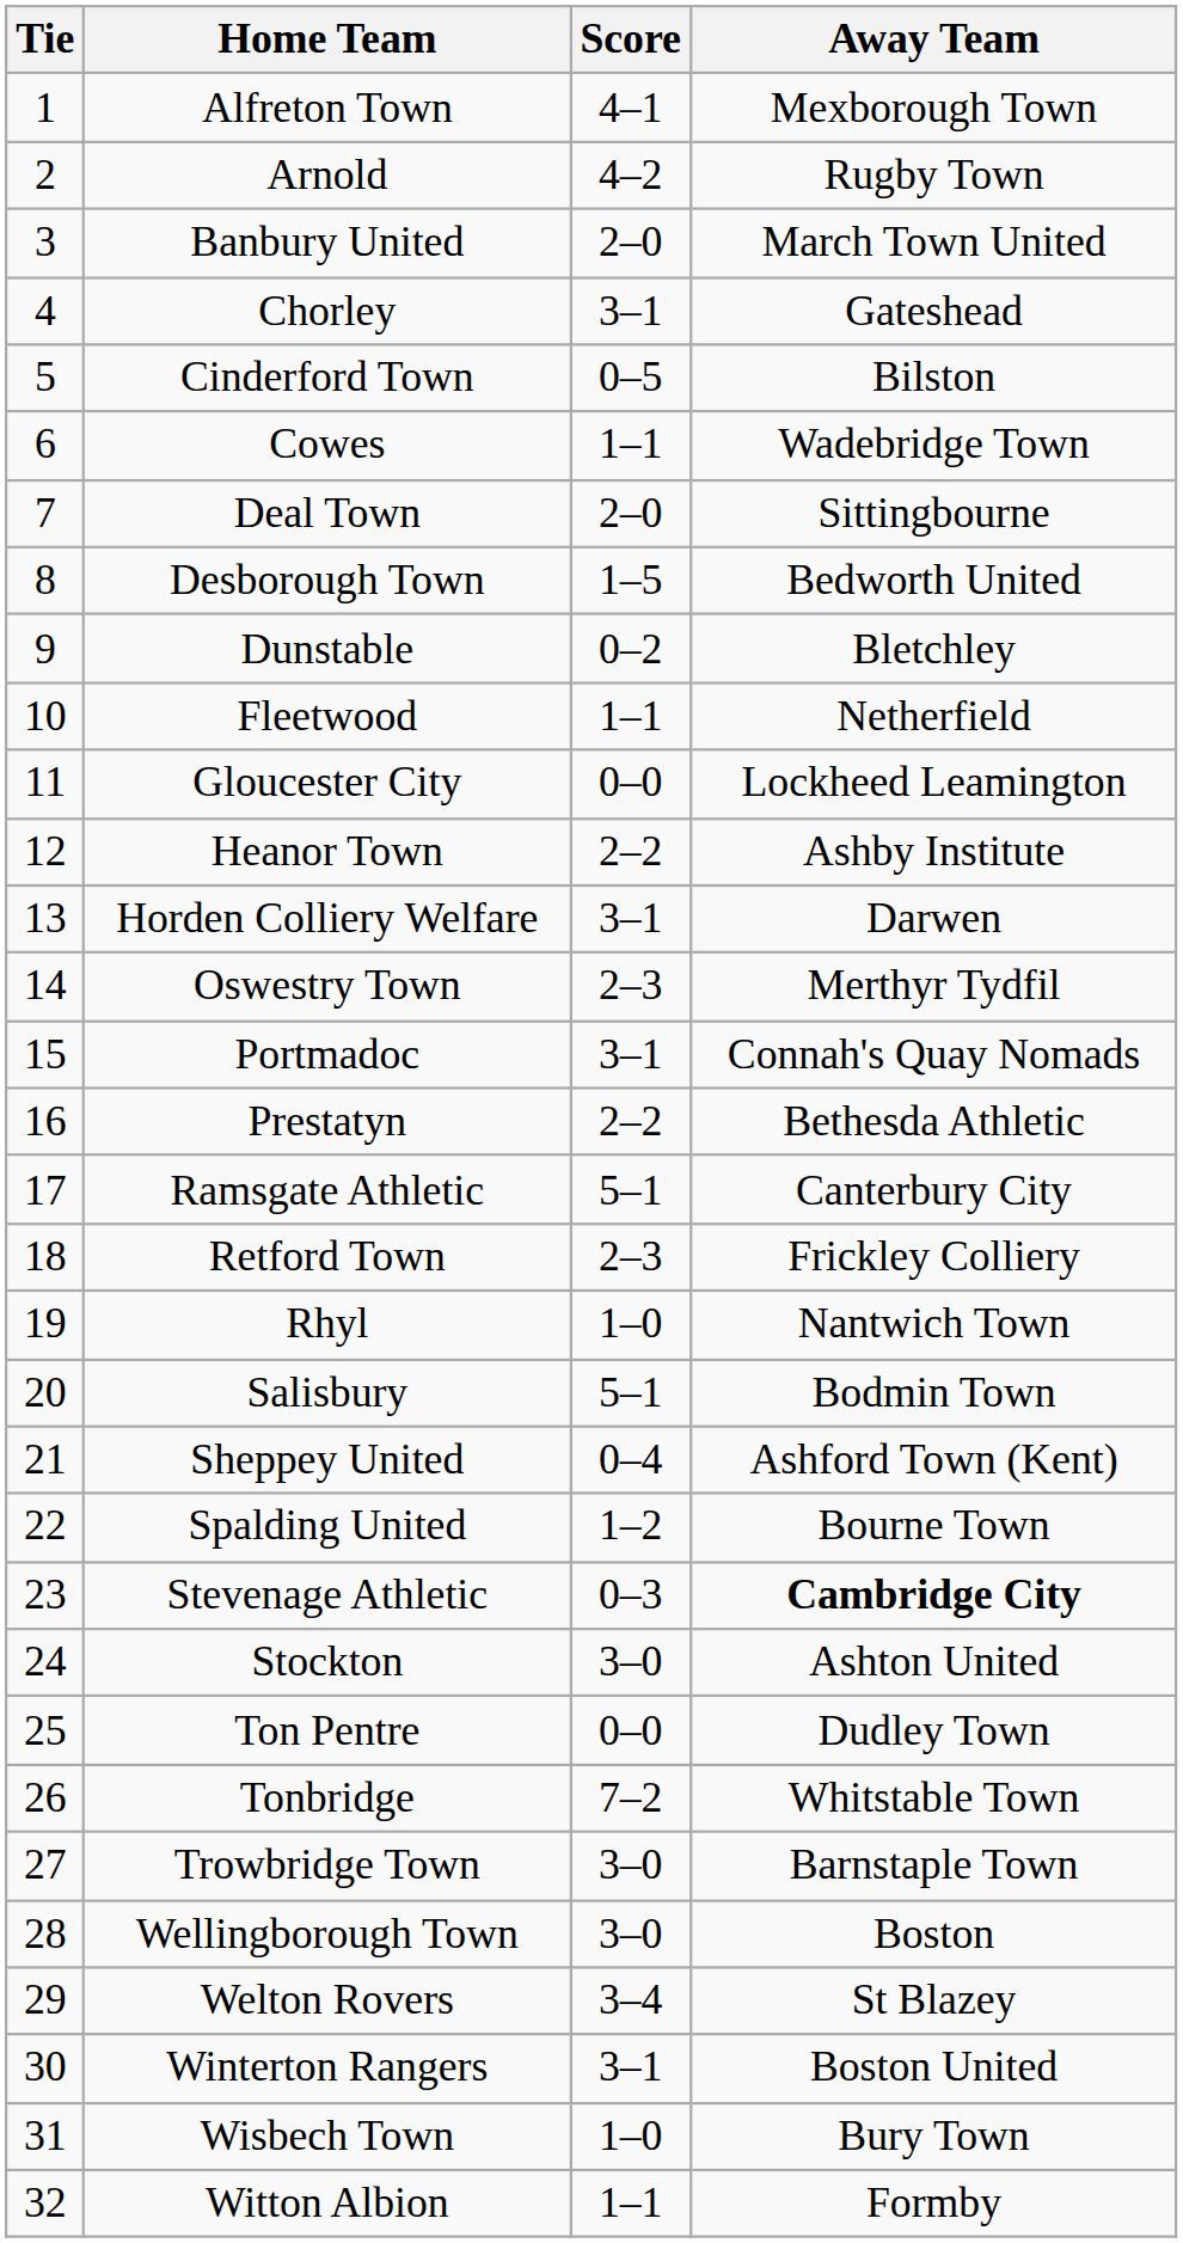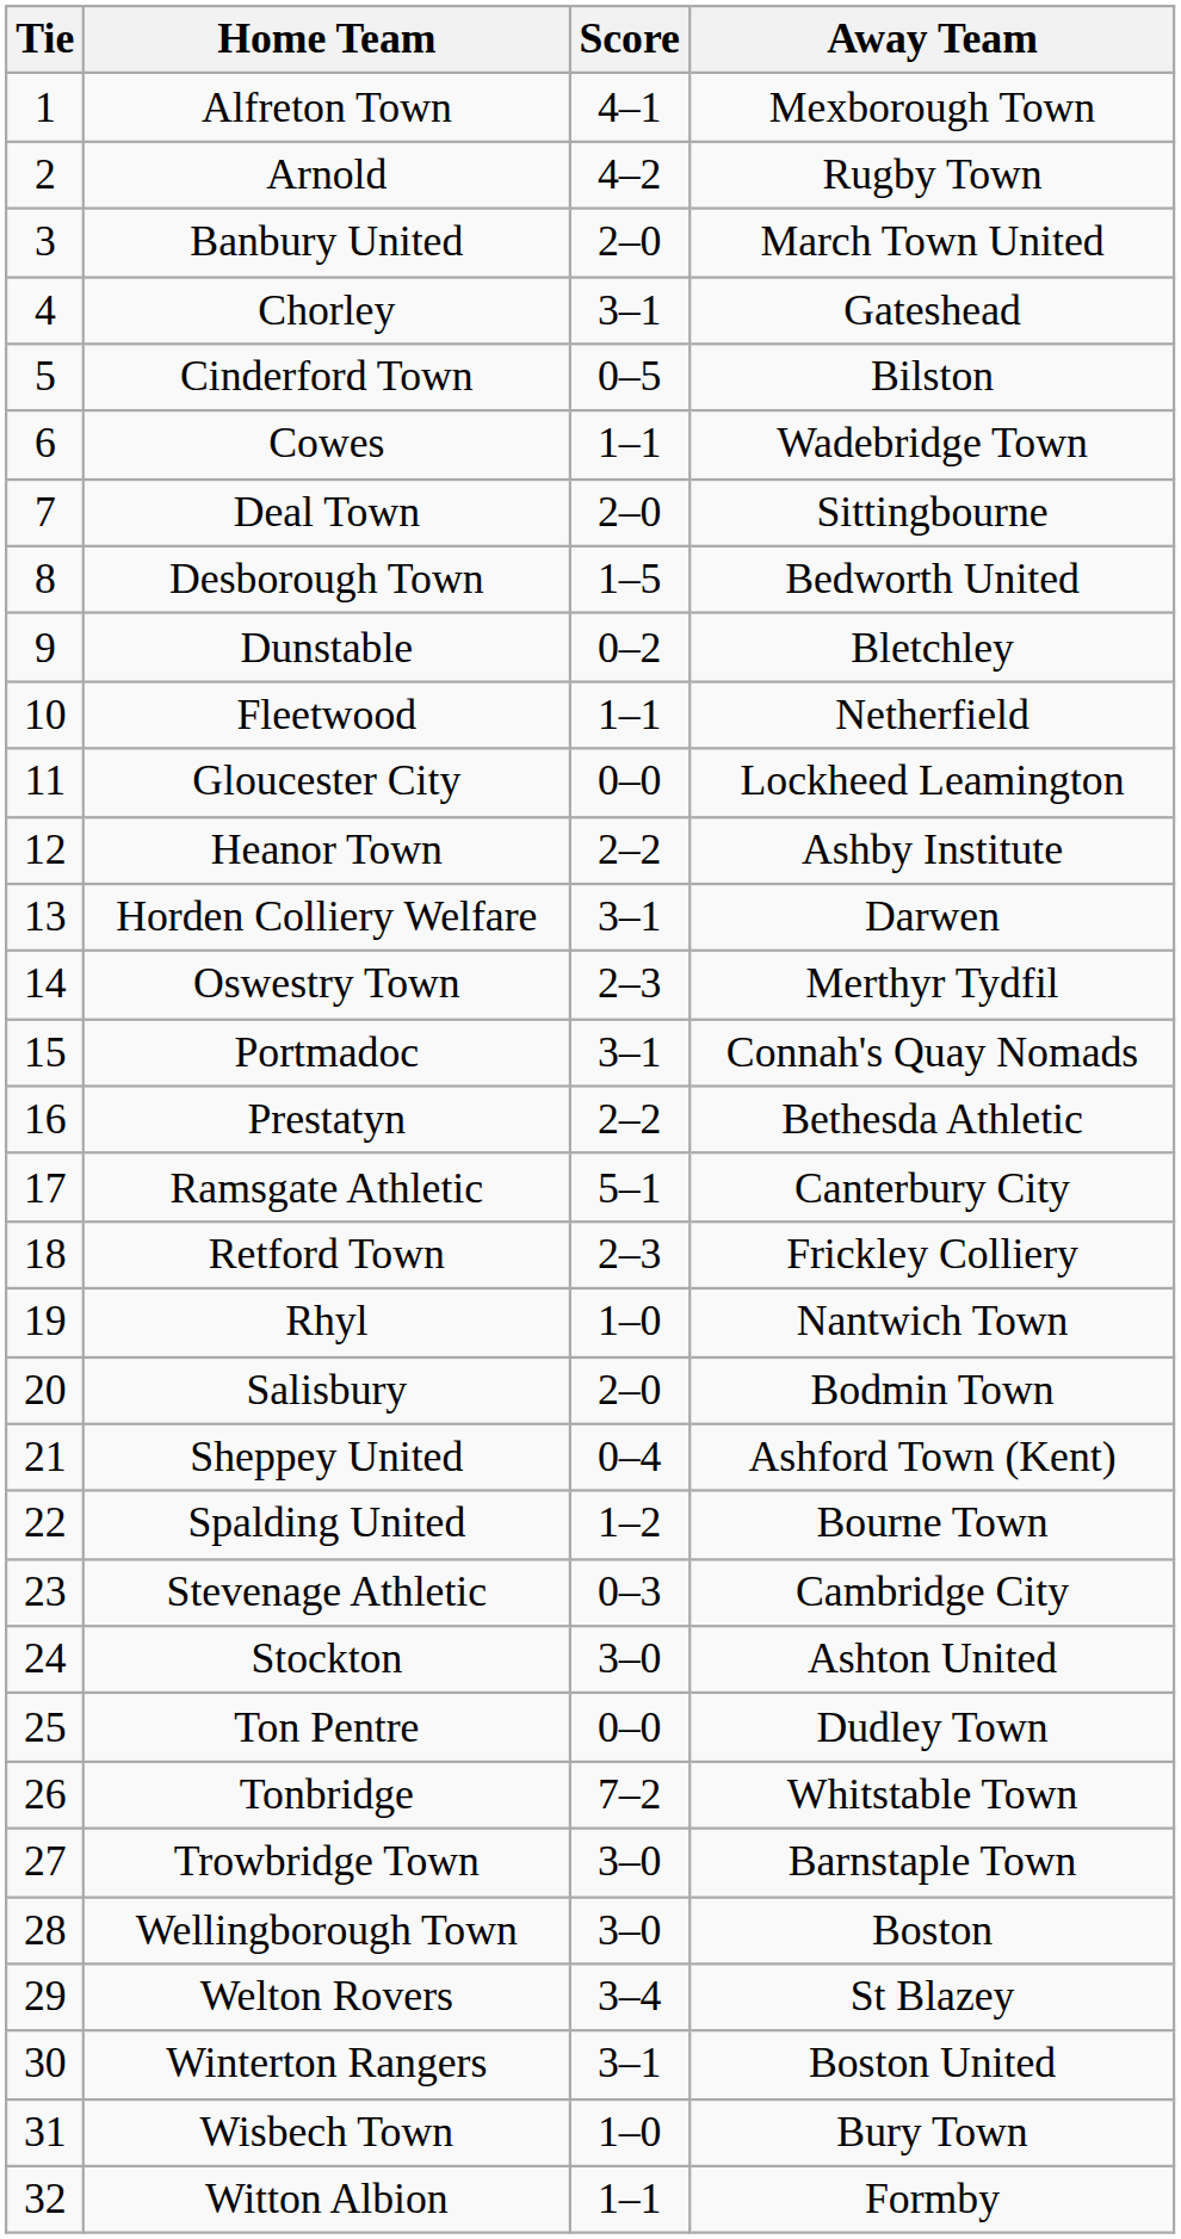Salisbury | Score: 5–1 -> 2–0
Stevenage Athletic | Away Team: bold -> normal
